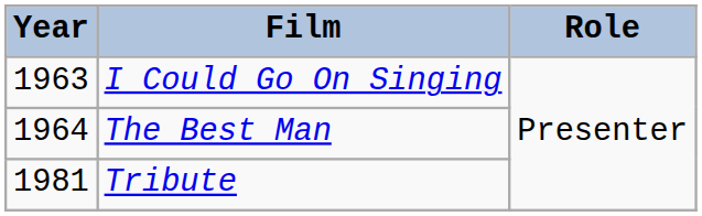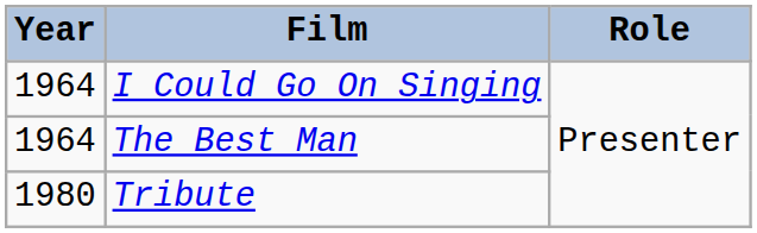I Could Go On Singing | Year: 1963 -> 1964
Tribute | Year: 1981 -> 1980
